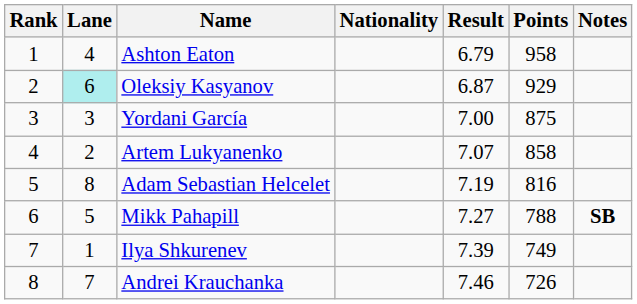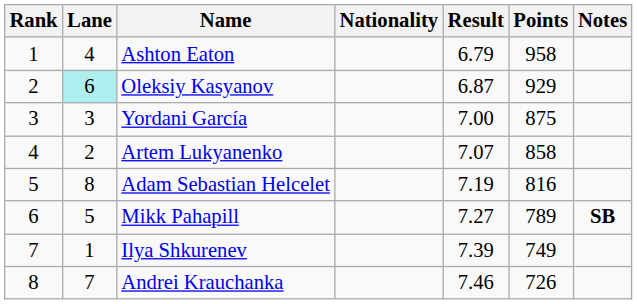Mikk Pahapill | Points: 788 -> 789
